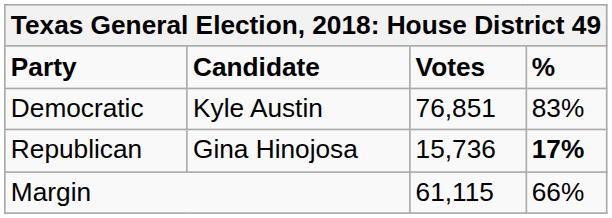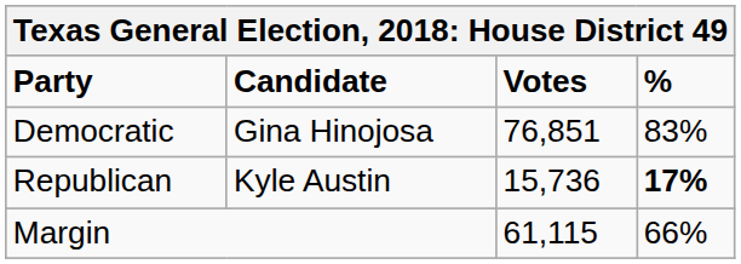Democratic | Candidate: Kyle Austin -> Gina Hinojosa
Republican | Candidate: Gina Hinojosa -> Kyle Austin
